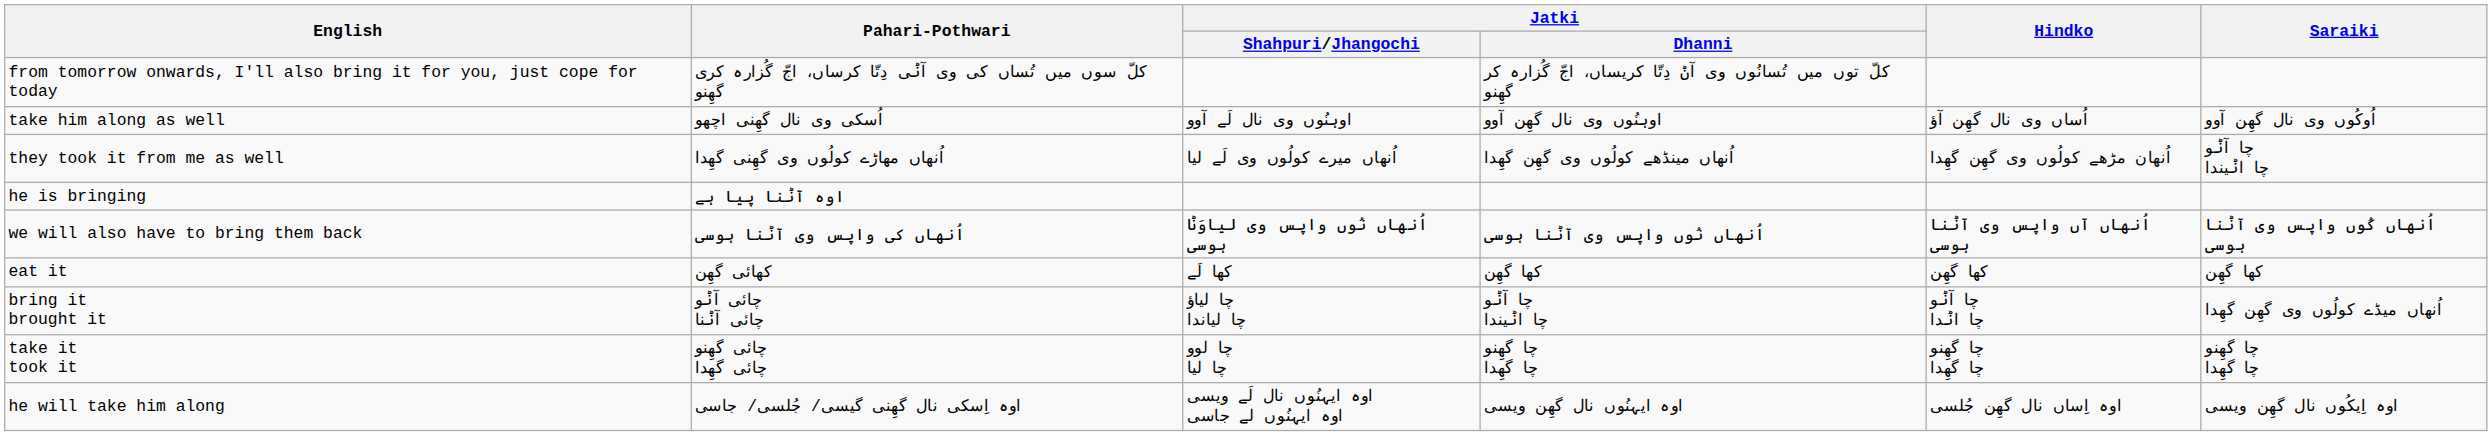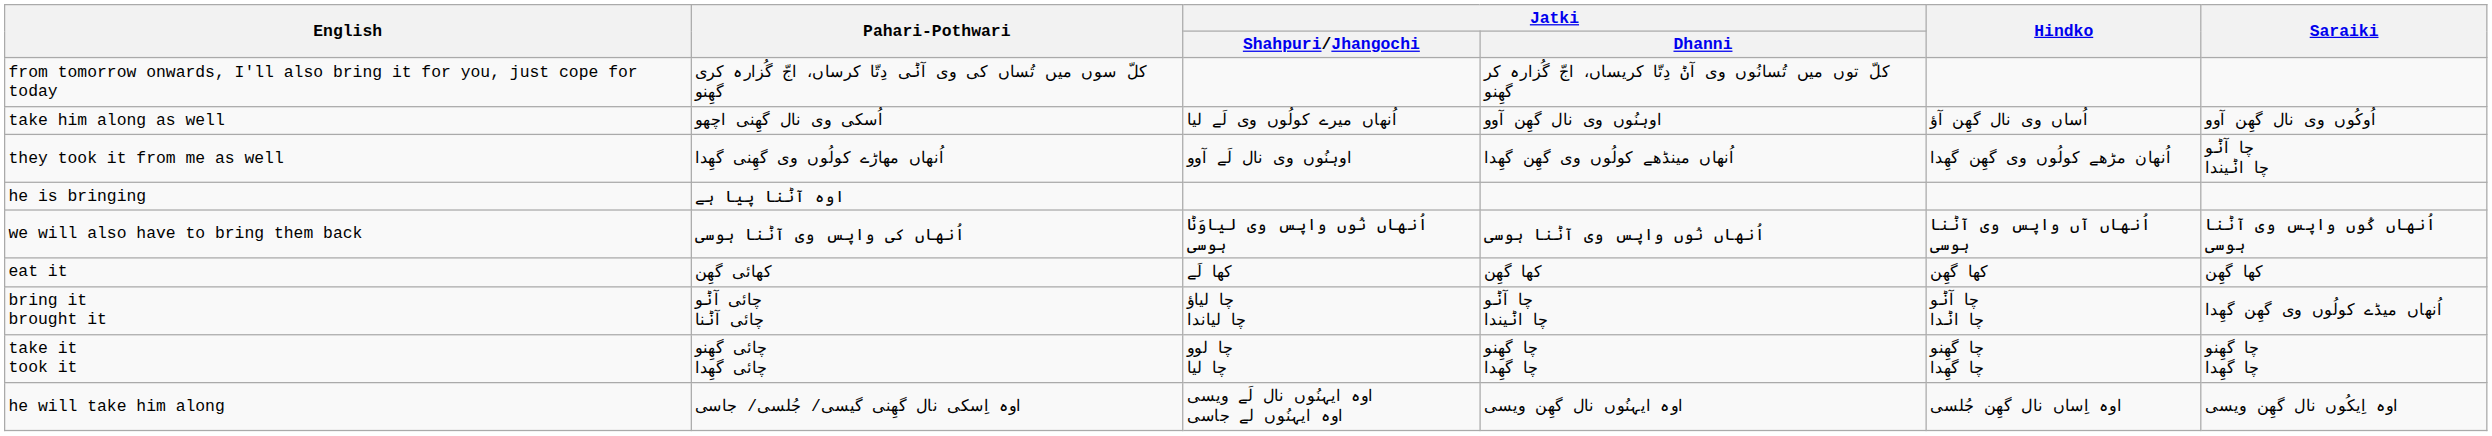take him along as well | Jatki / Shahpuri/Jhangochi: اوہنُوں وی نال لَے آوو -> اُنھاں میرے کولُوں وی لَے لیا
they took it from me as well | Jatki / Shahpuri/Jhangochi: اُنھاں میرے کولُوں وی لَے لیا -> اوہنُوں وی نال لَے آوو
